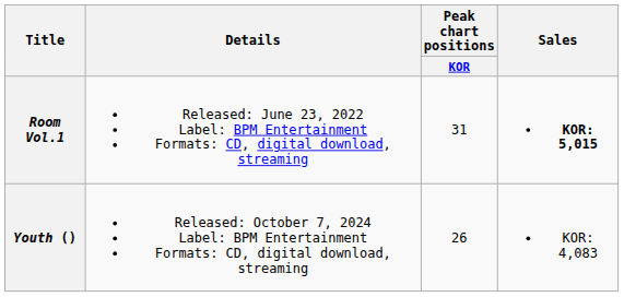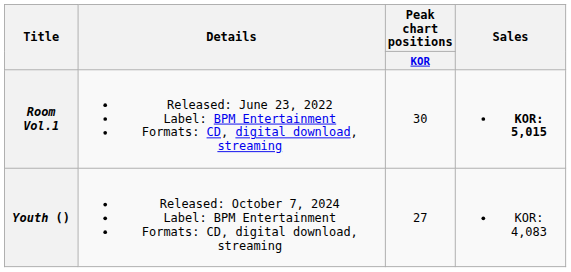Room Vol.1 | Peak chart positions / KOR: 31 -> 30
Youth () | Peak chart positions / KOR: 26 -> 27
